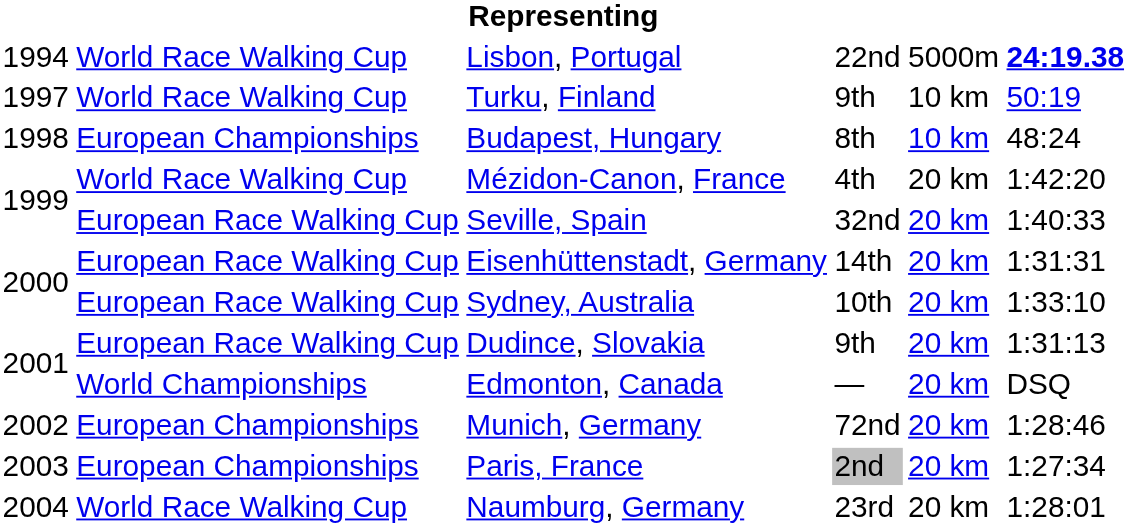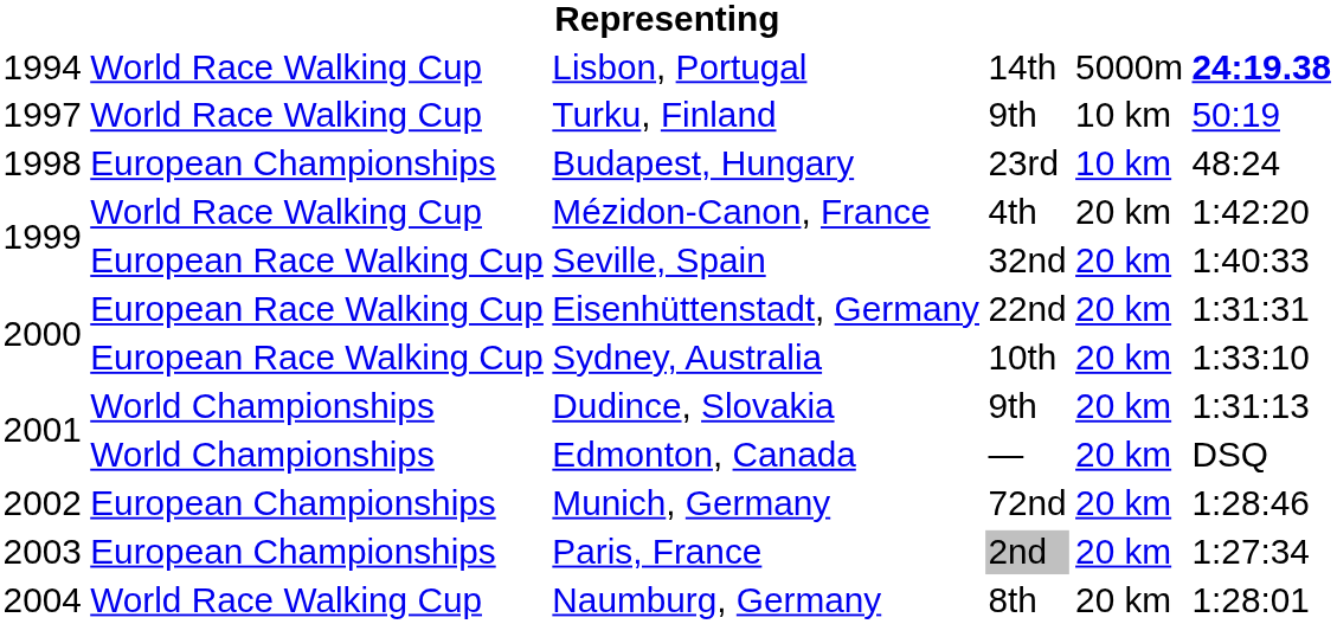Lisbon, Portugal | column 4: 22nd -> 14th
Budapest, Hungary | column 4: 8th -> 23rd
Eisenhüttenstadt, Germany | column 4: 14th -> 22nd
Dudince, Slovakia | column 2: European Race Walking Cup -> World Championships
Naumburg, Germany | column 4: 23rd -> 8th
